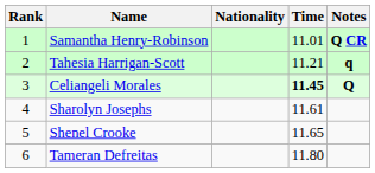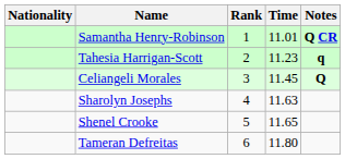columns swapped: Rank <-> Nationality
Tahesia Harrigan-Scott | Time: 11.21 -> 11.23
Celiangeli Morales | Time: bold -> normal
Sharolyn Josephs | Time: 11.61 -> 11.63
